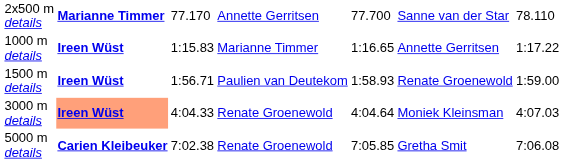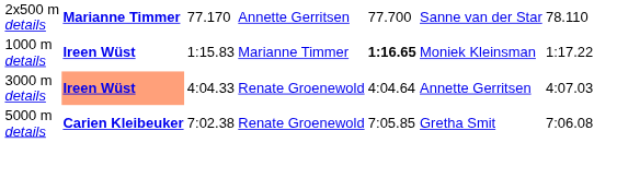1000 m details | column 5: normal -> bold
1000 m details | column 6: Annette Gerritsen -> Moniek Kleinsman
- row: 1500 m details | Ireen Wüst | 1:56.71 | Paulien van Deutekom | 1:58.93 | Renate Groenewold | 1:59.00
3000 m details | column 6: Moniek Kleinsman -> Annette Gerritsen
